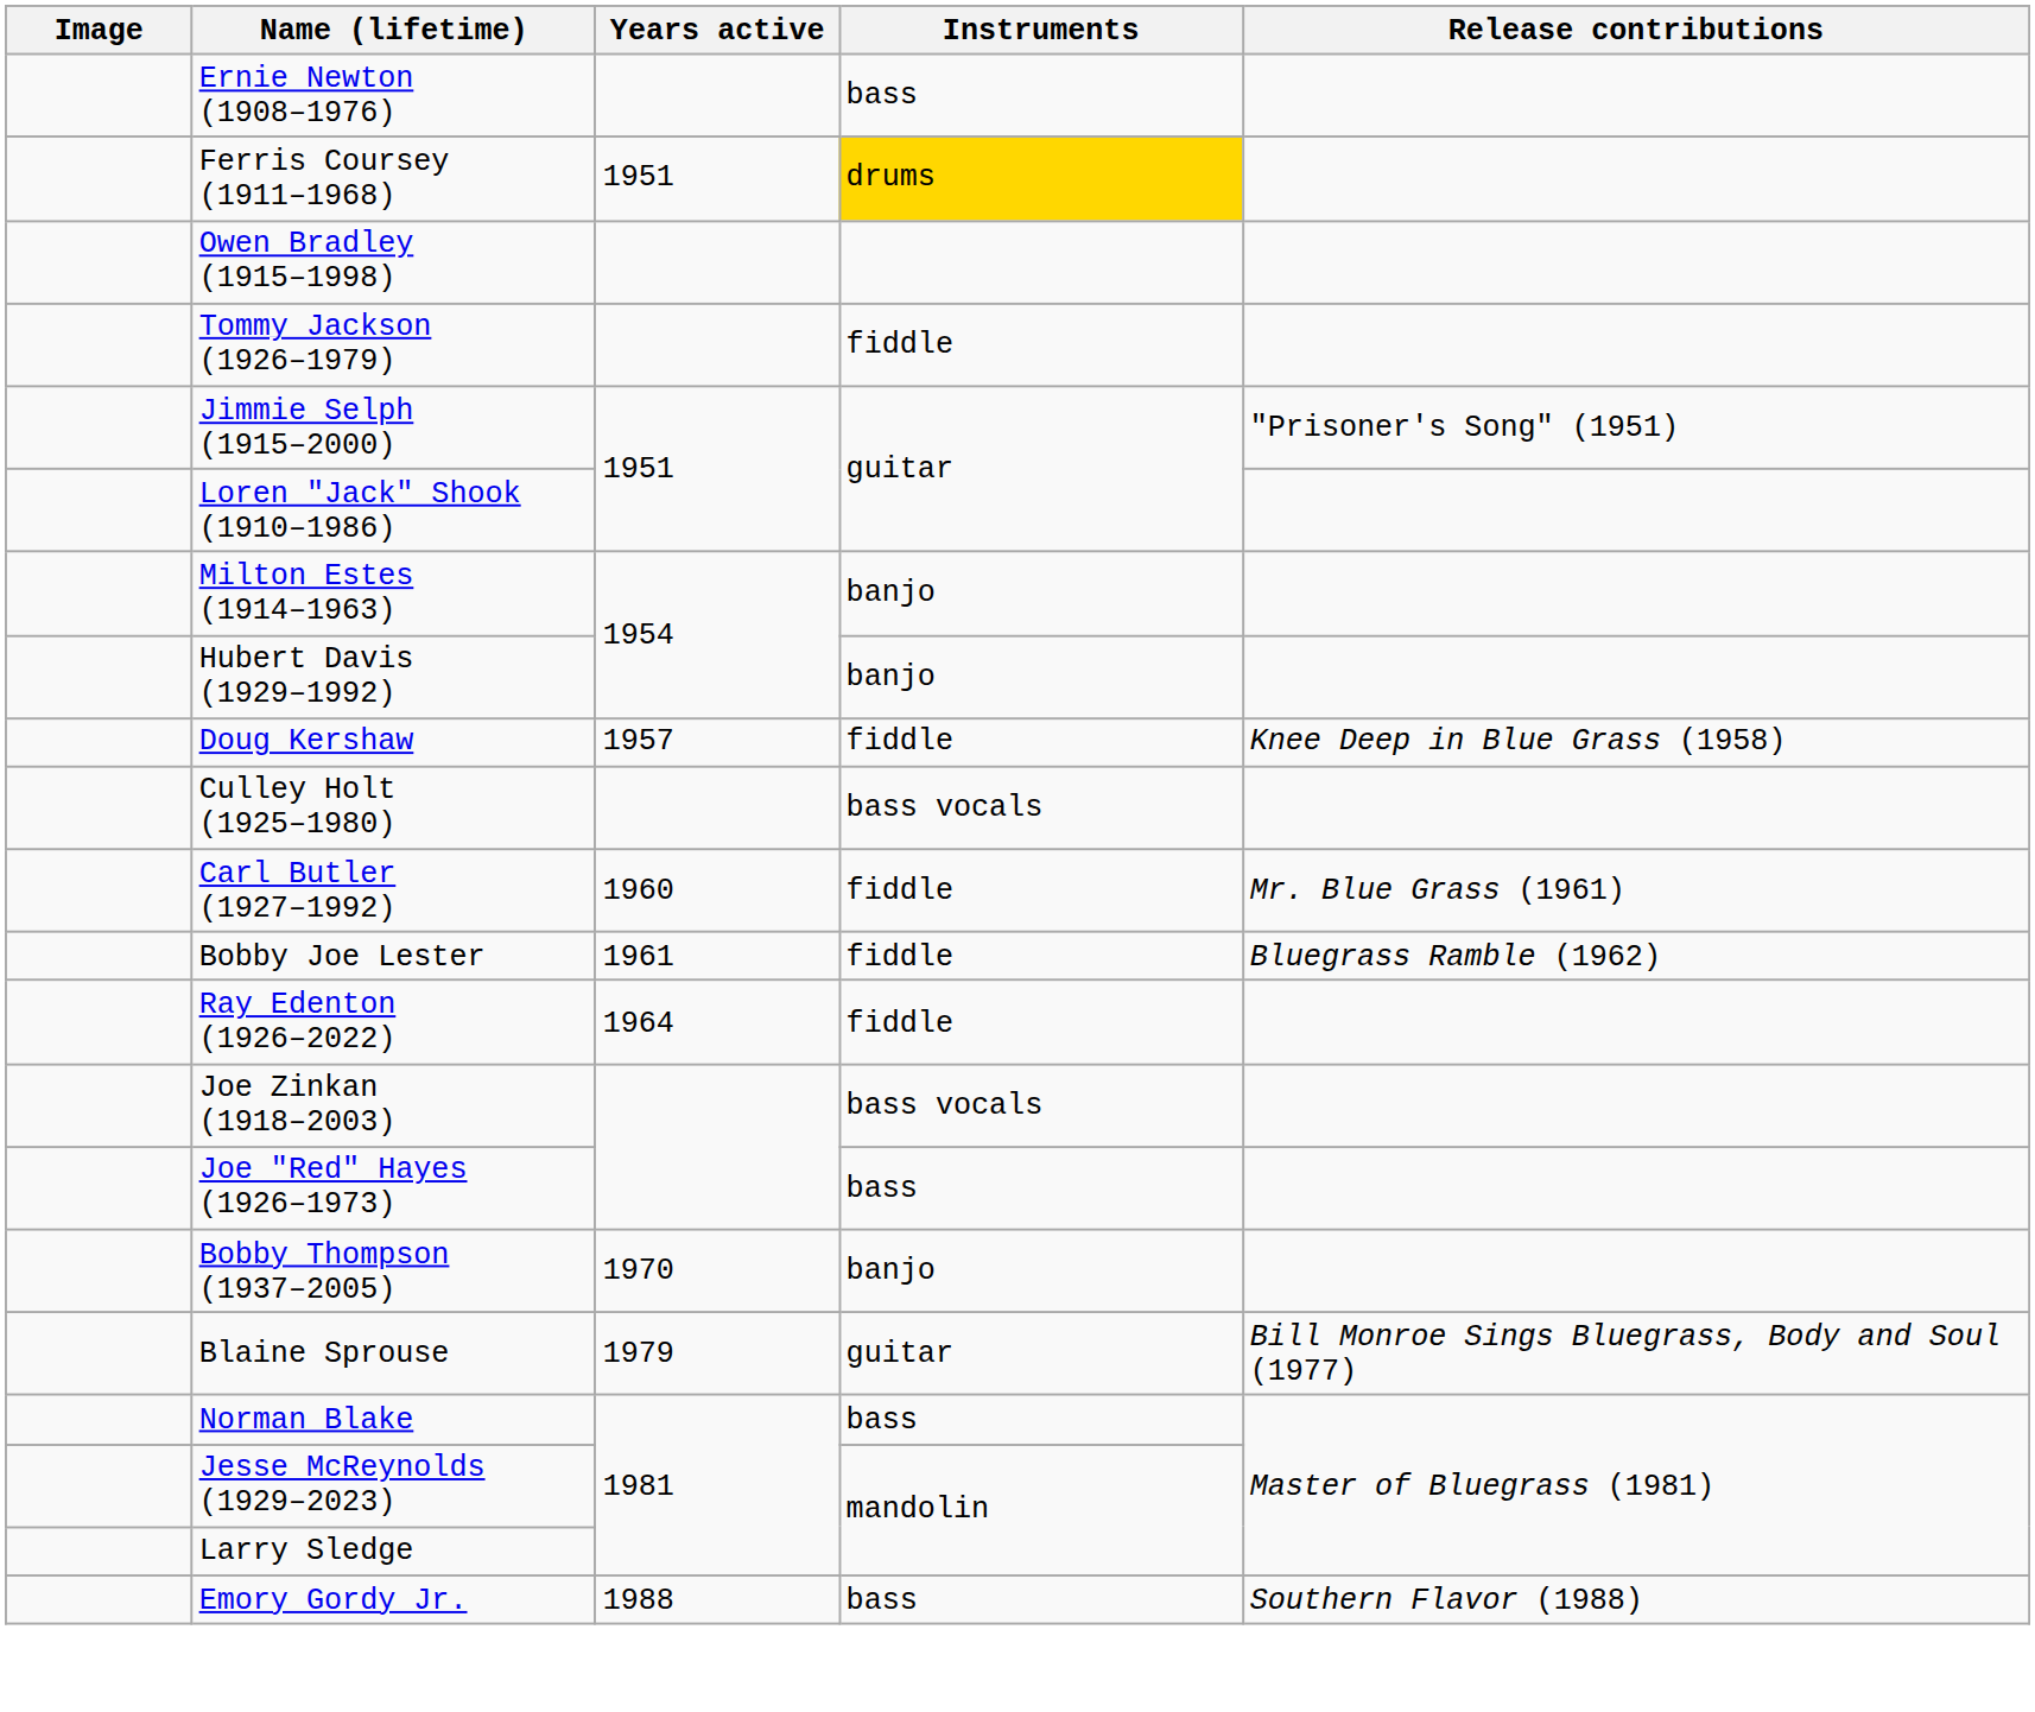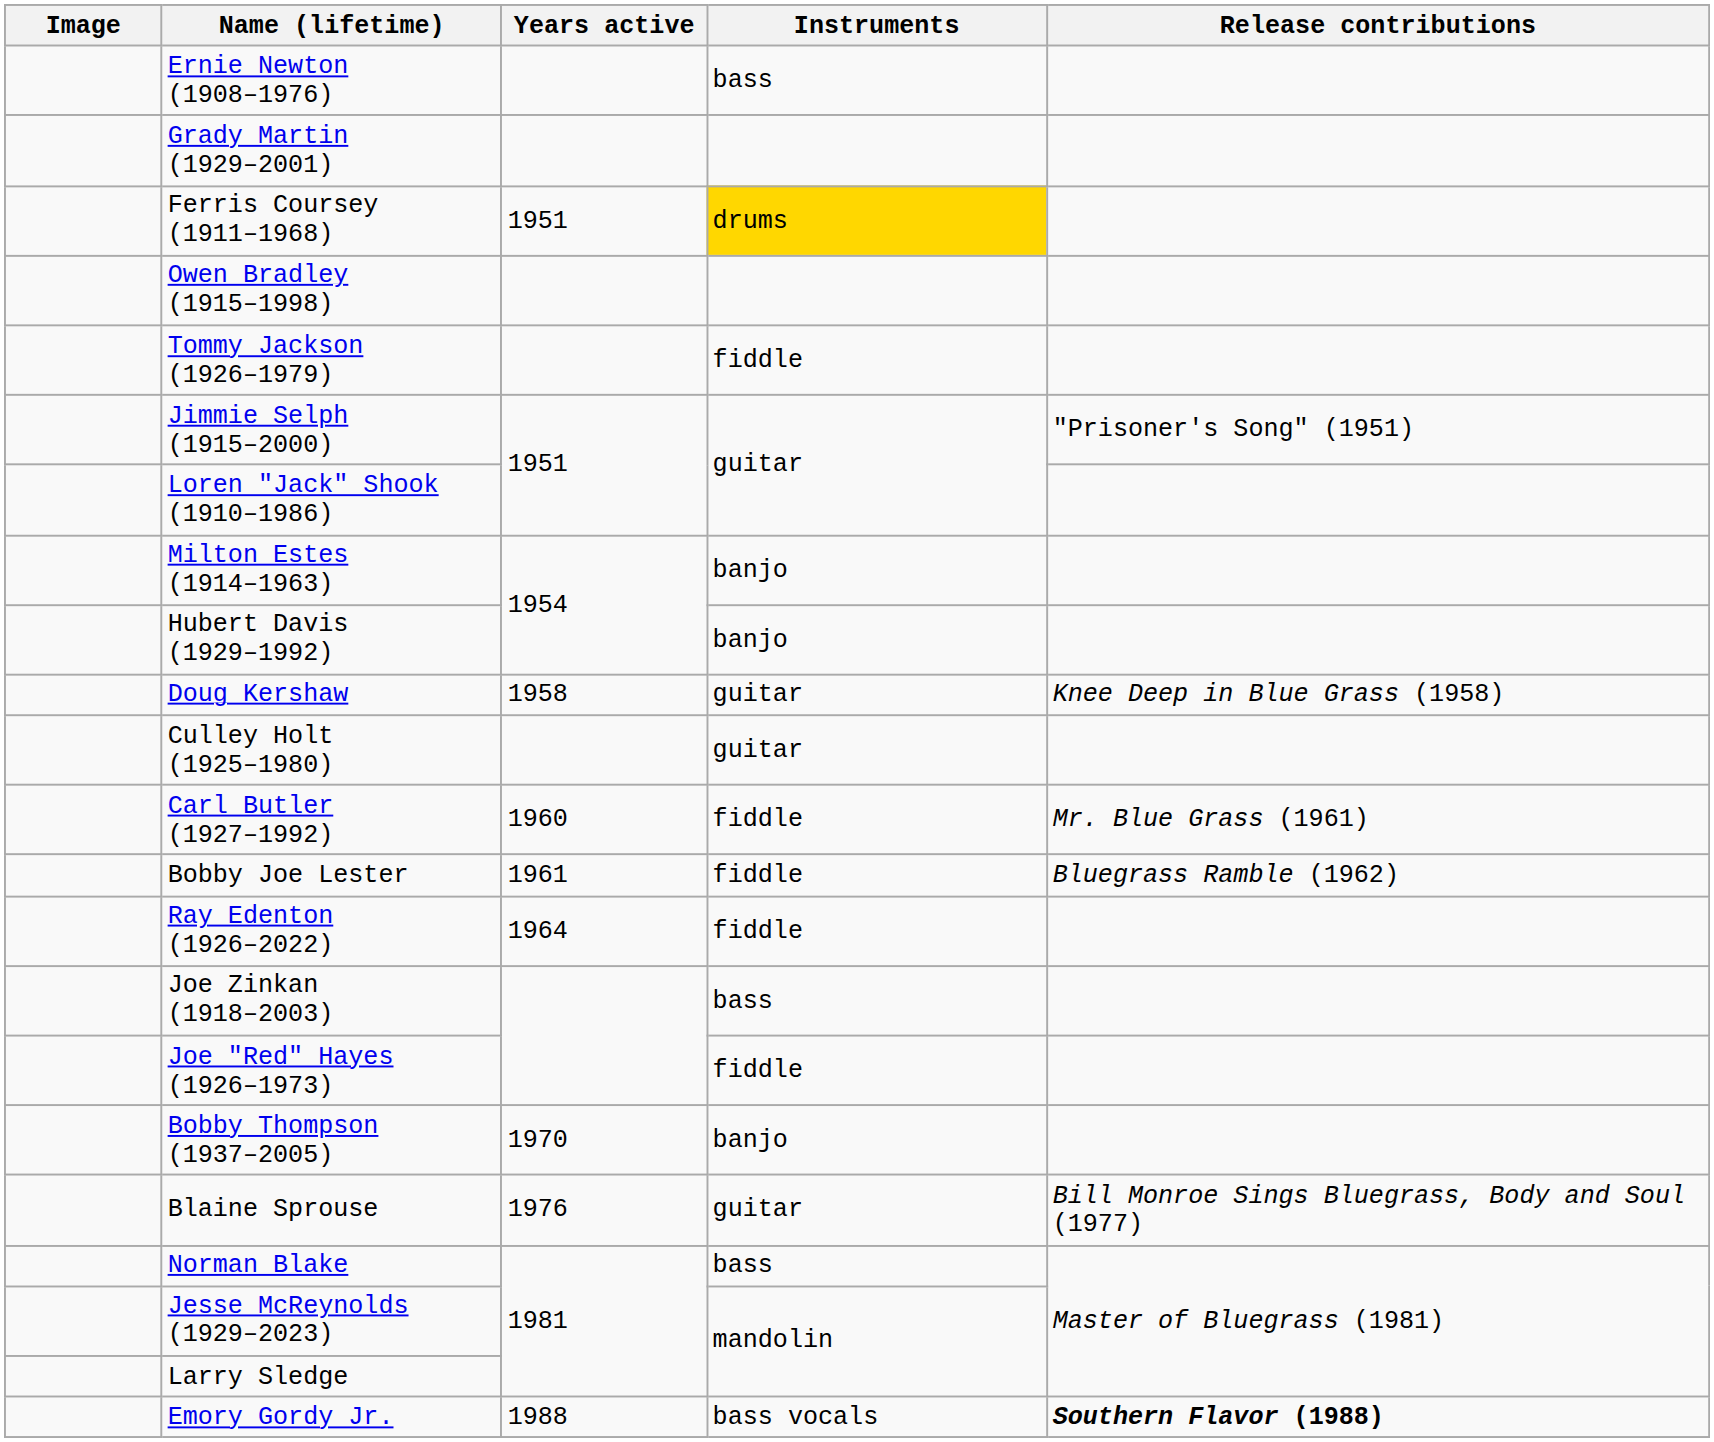+ row: Grady Martin (1929–2001)
Doug Kershaw | Years active: 1957 -> 1958
Doug Kershaw | Instruments: fiddle -> guitar
Culley Holt (1925–1980) | Instruments: bass vocals -> guitar
Joe Zinkan (1918–2003) | Instruments: bass vocals -> bass
Joe "Red" Hayes (1926–1973) | Instruments: bass -> fiddle
Blaine Sprouse | Years active: 1979 -> 1976
Emory Gordy Jr. | Instruments: bass -> bass vocals
Emory Gordy Jr. | Release contributions: normal -> bold
